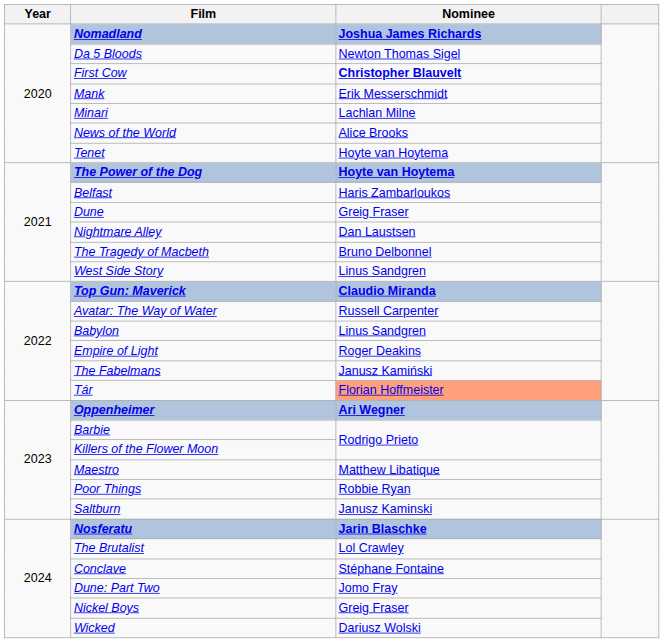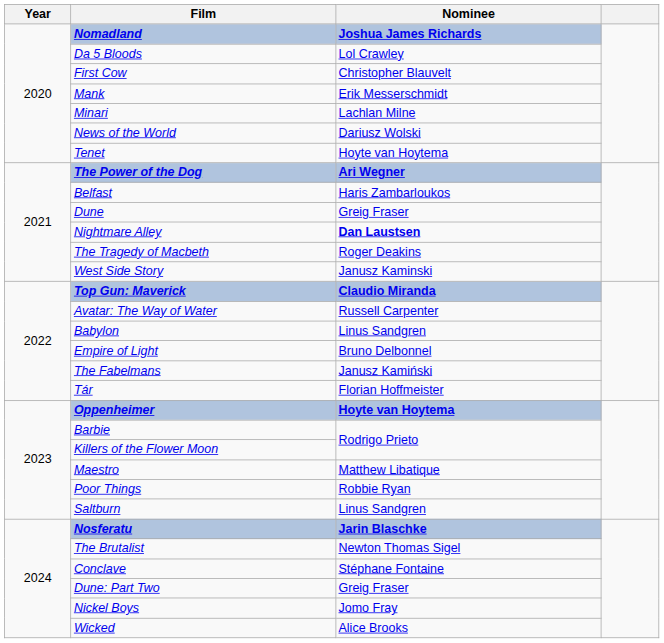Da 5 Bloods | Nominee: Newton Thomas Sigel -> Lol Crawley
First Cow | Nominee: bold -> normal
News of the World | Nominee: Alice Brooks -> Dariusz Wolski
The Power of the Dog | Nominee: Hoyte van Hoytema -> Ari Wegner
Nightmare Alley | Nominee: normal -> bold
The Tragedy of Macbeth | Nominee: Bruno Delbonnel -> Roger Deakins
West Side Story | Nominee: Linus Sandgren -> Janusz Kaminski
Empire of Light | Nominee: Roger Deakins -> Bruno Delbonnel
Tár | Nominee: lightsalmon background -> no background
Oppenheimer | Nominee: Ari Wegner -> Hoyte van Hoytema
Saltburn | Nominee: Janusz Kaminski -> Linus Sandgren
The Brutalist | Nominee: Lol Crawley -> Newton Thomas Sigel
Dune: Part Two | Nominee: Jomo Fray -> Greig Fraser
Nickel Boys | Nominee: Greig Fraser -> Jomo Fray
Wicked | Nominee: Dariusz Wolski -> Alice Brooks
